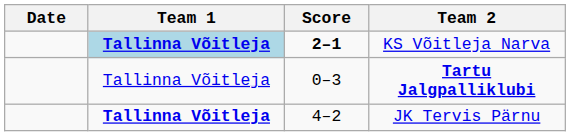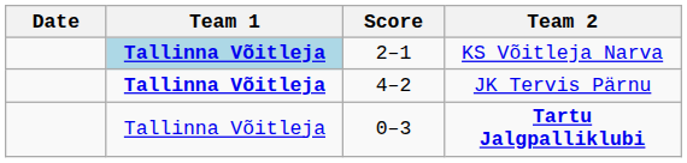KS Võitleja Narva | Score: bold -> normal
rows swapped: JK Tervis Pärnu <-> Tartu Jalgpalliklubi
